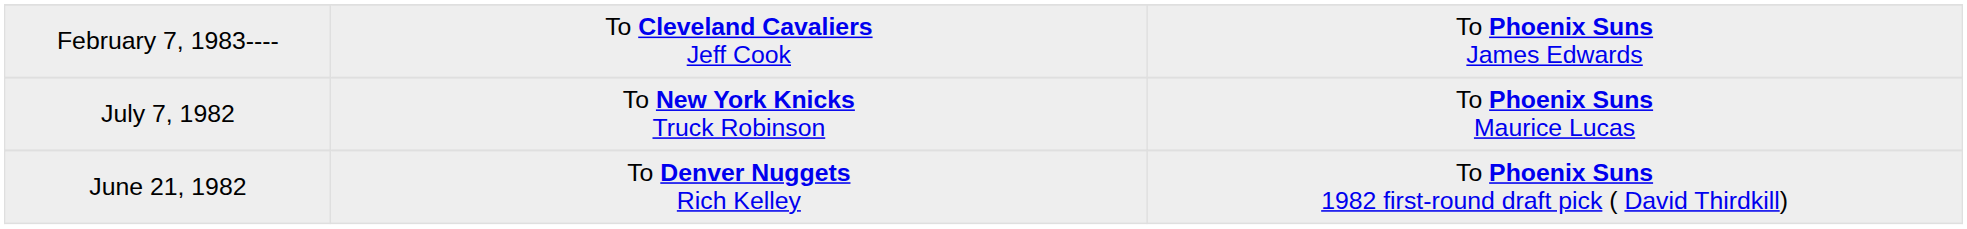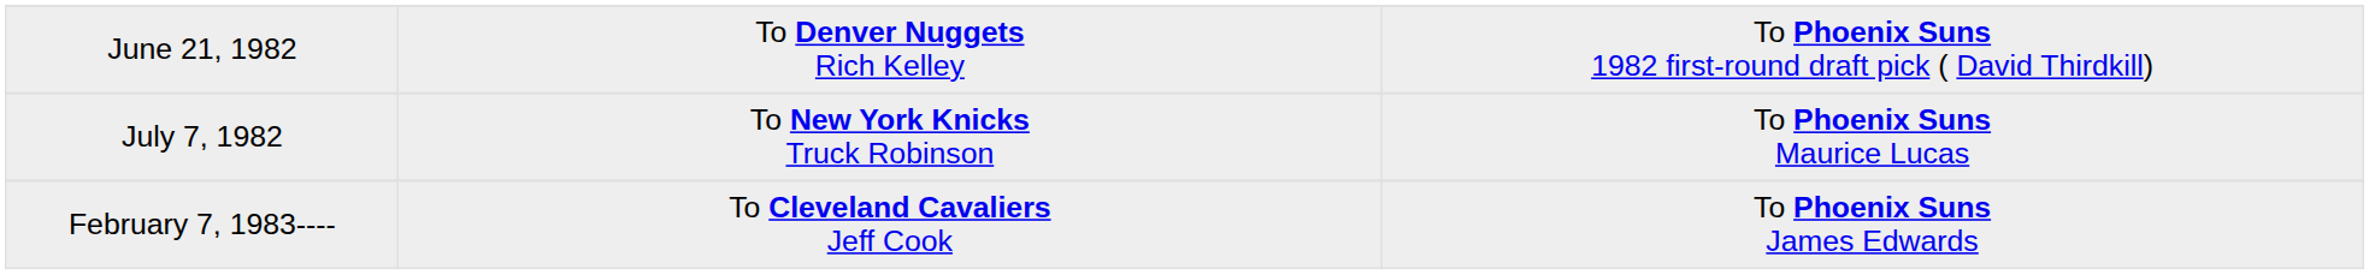rows swapped: June 21, 1982 <-> February 7, 1983----
